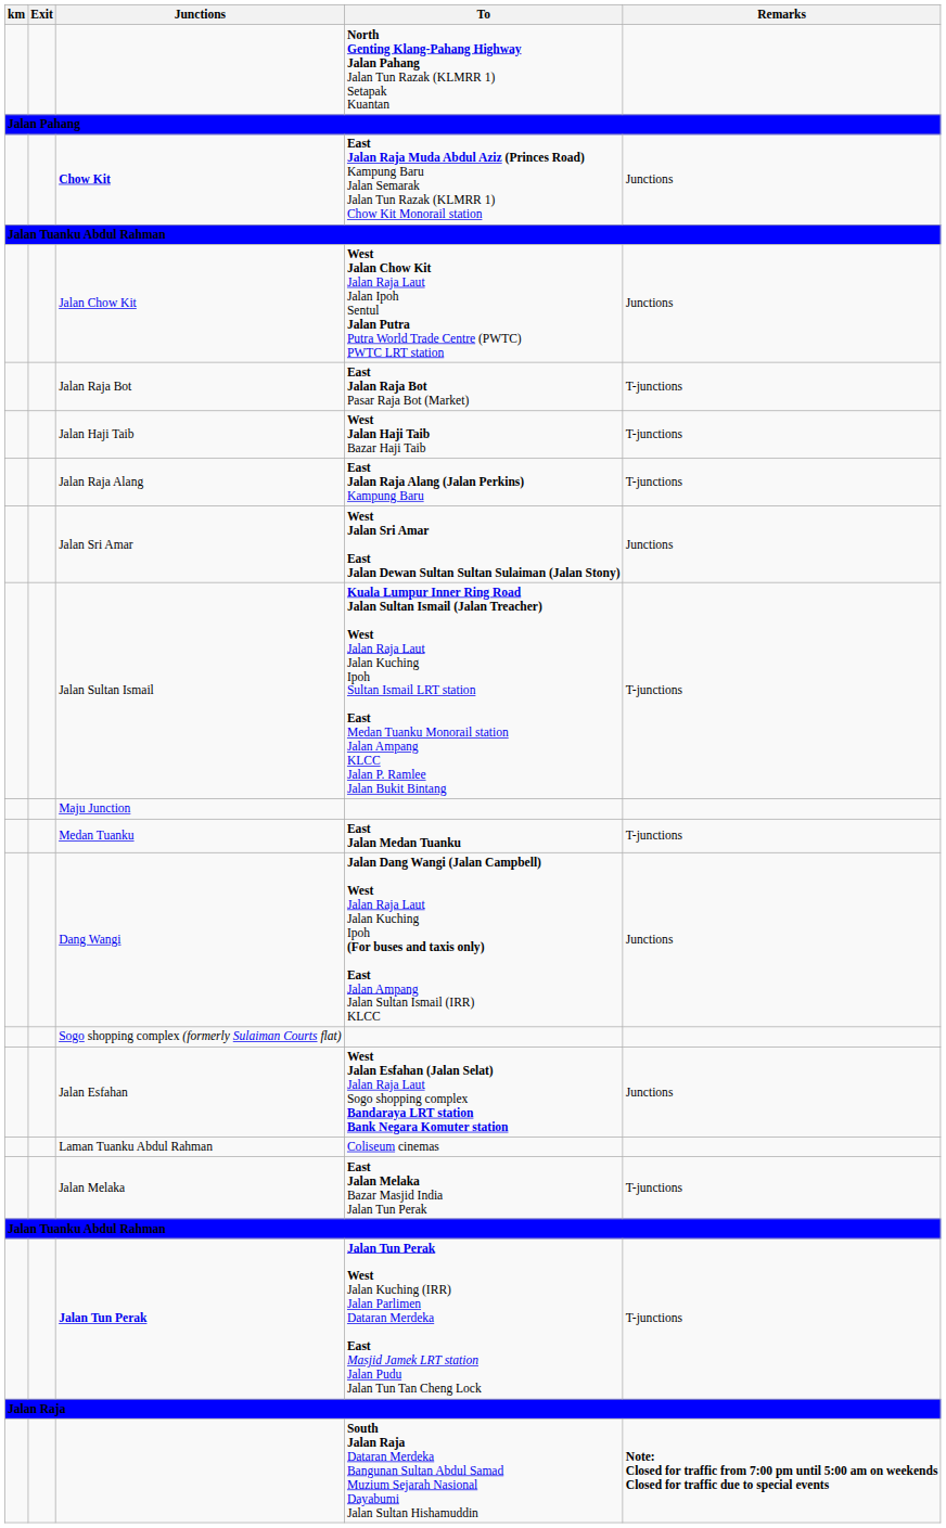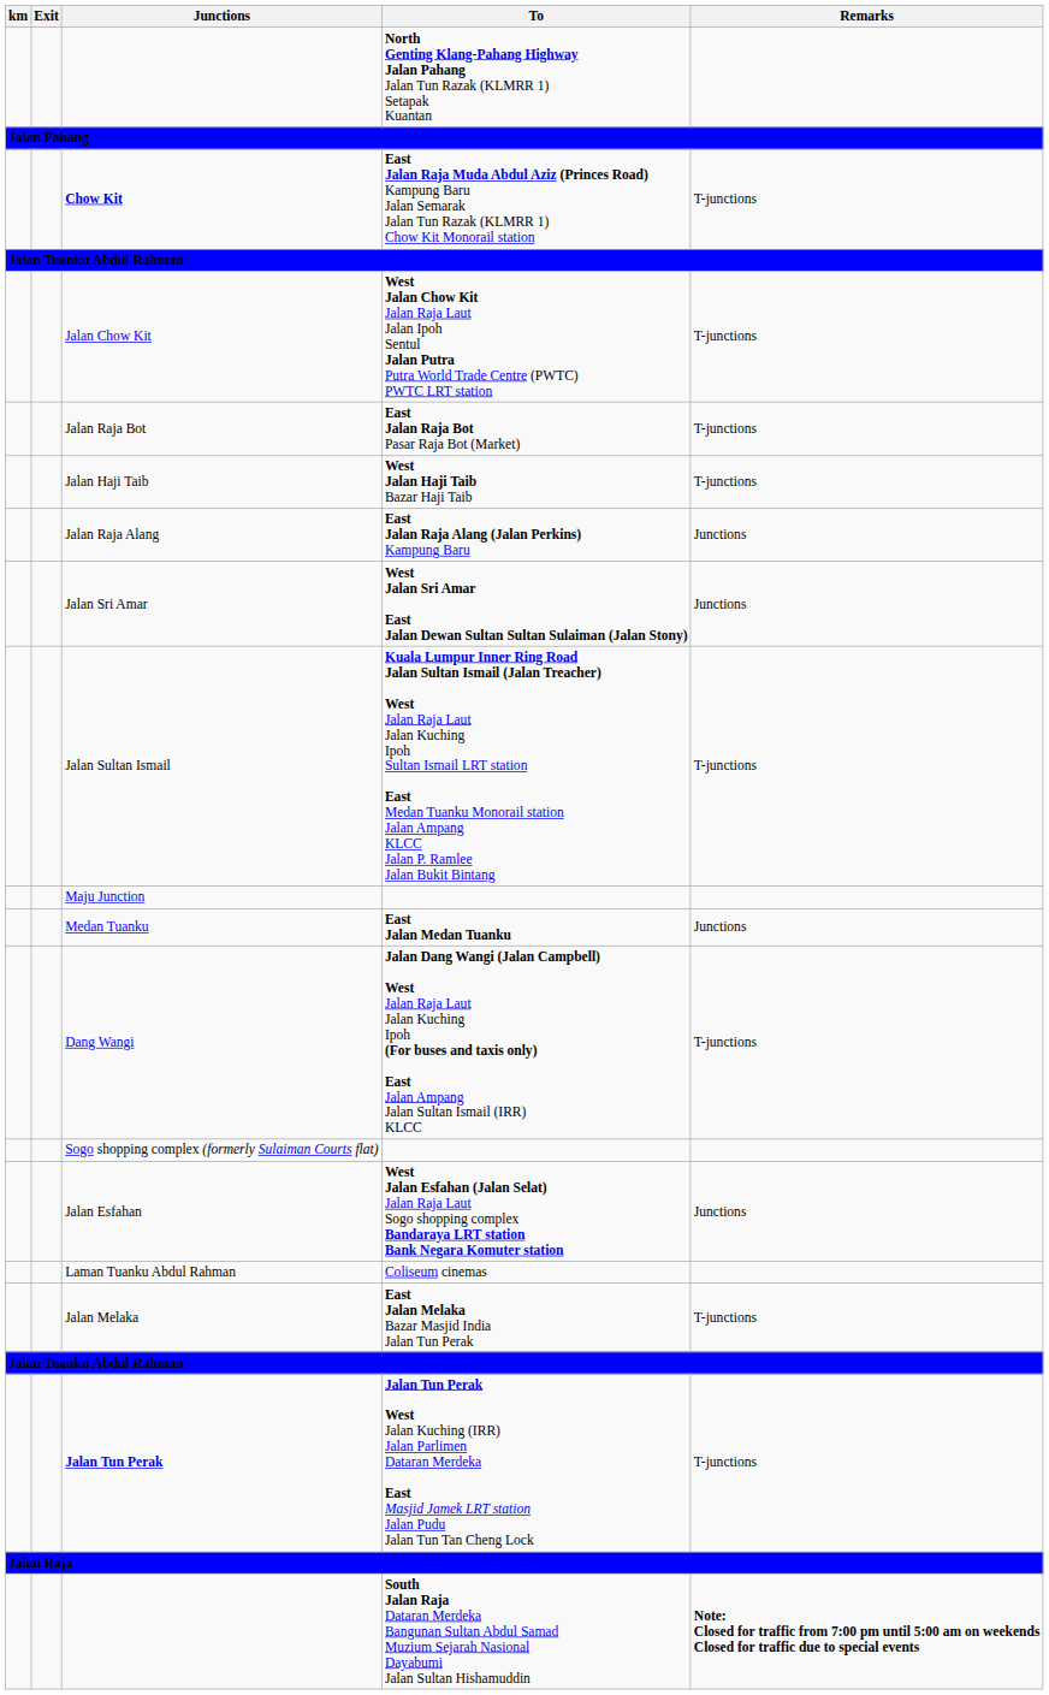Chow Kit | Remarks: Junctions -> T-junctions
Jalan Chow Kit | Remarks: Junctions -> T-junctions
Jalan Raja Alang | Remarks: T-junctions -> Junctions
Medan Tuanku | Remarks: T-junctions -> Junctions
Dang Wangi | Remarks: Junctions -> T-junctions
